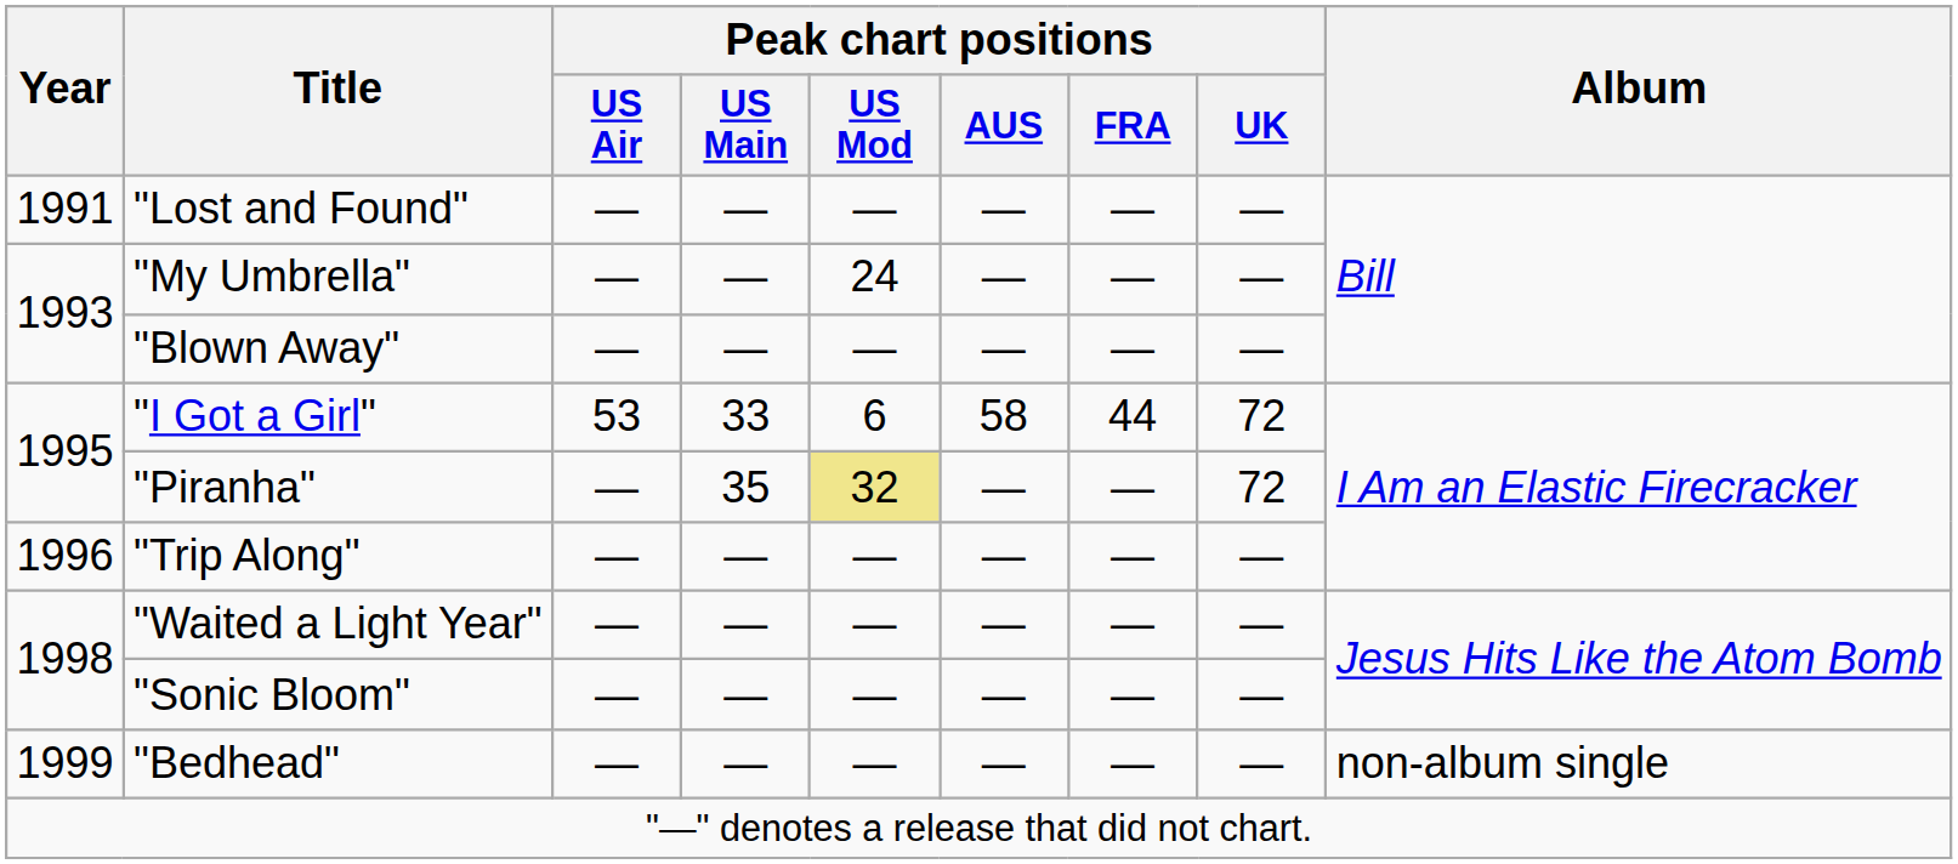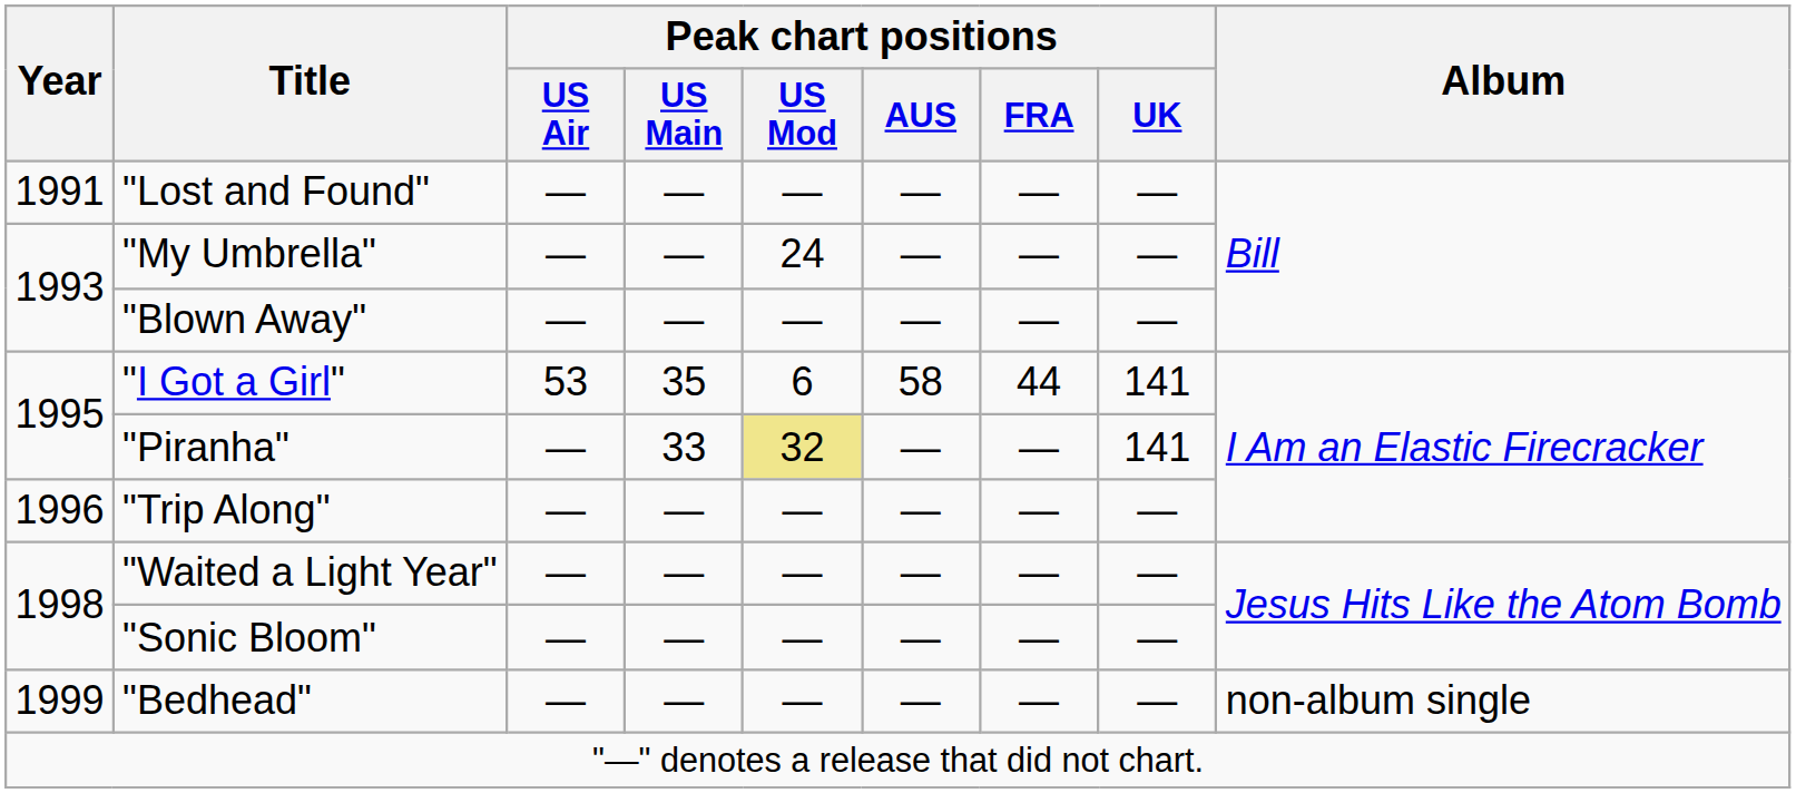"I Got a Girl" | Peak chart positions / US Main: 33 -> 35
"I Got a Girl" | Peak chart positions / UK: 72 -> 141
"Piranha" | Peak chart positions / US Main: 35 -> 33
"Piranha" | Peak chart positions / UK: 72 -> 141
